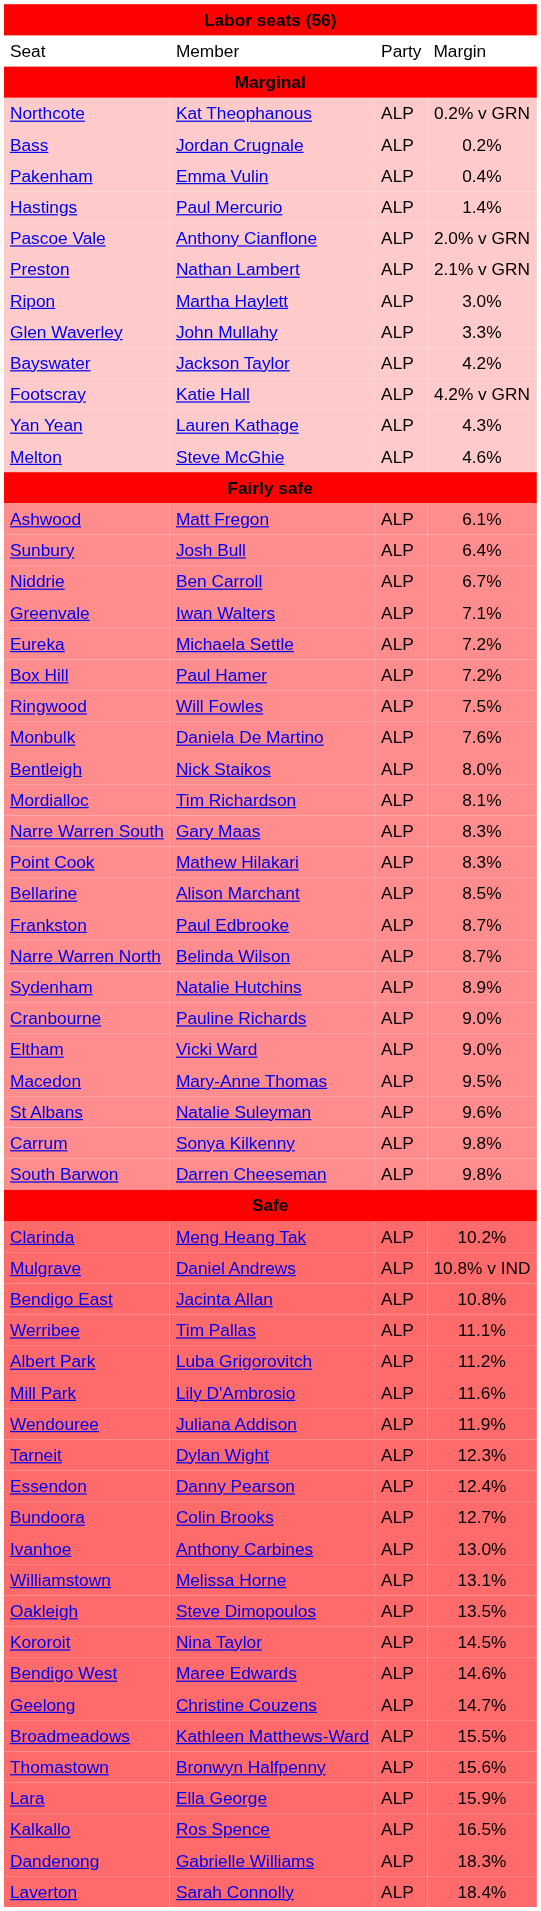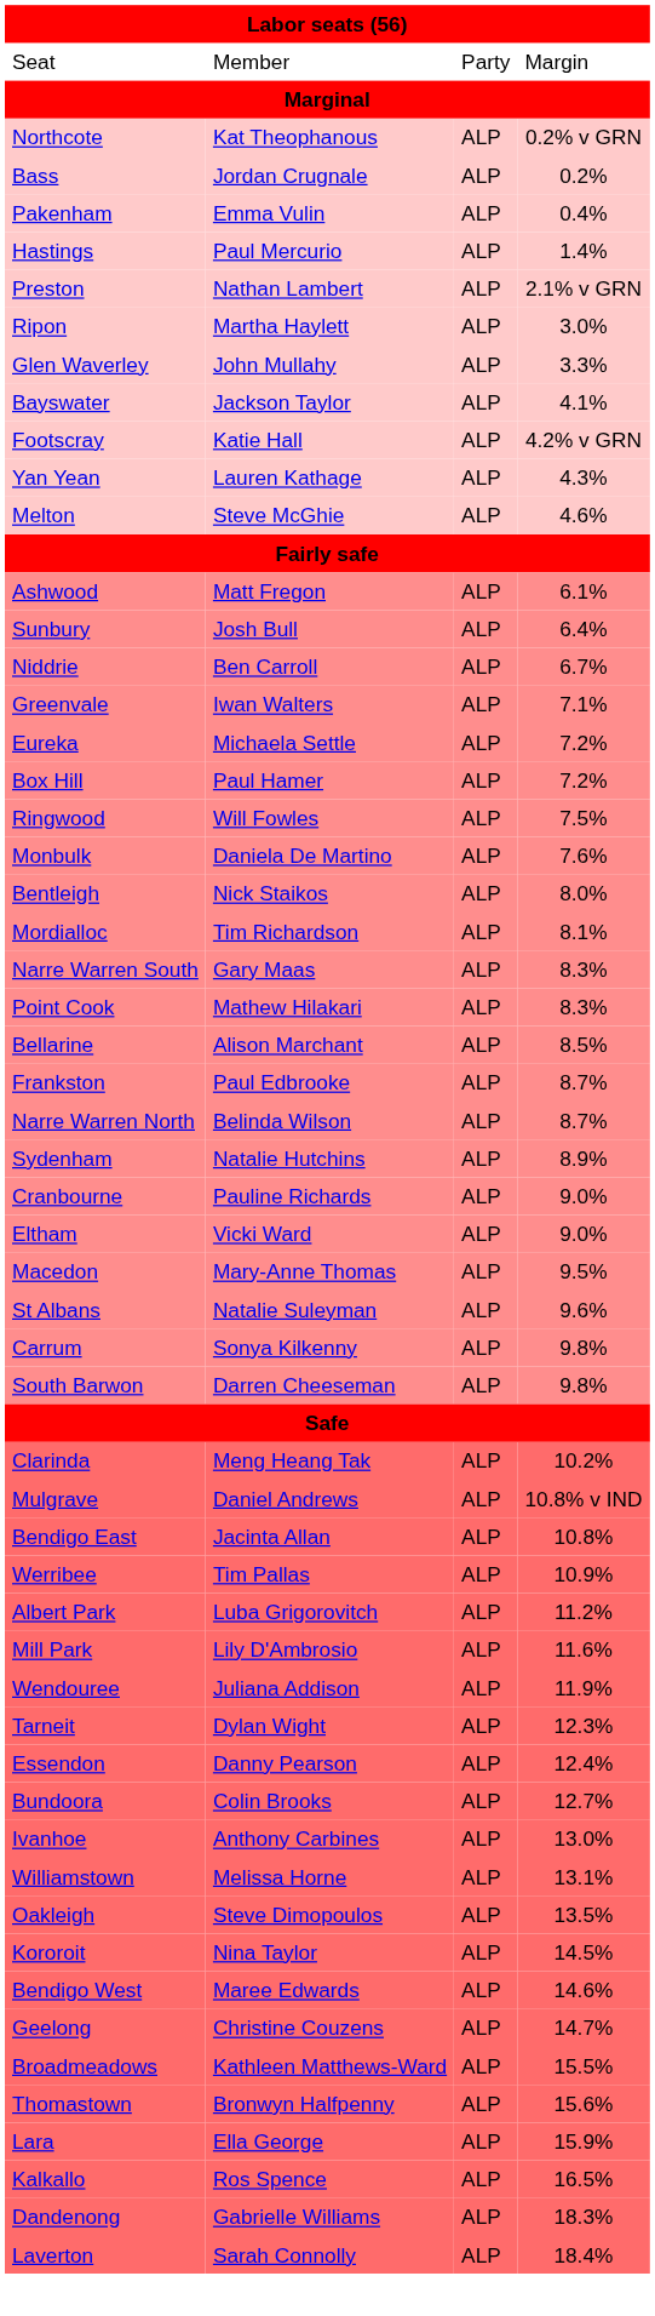- row: Pascoe Vale | Anthony Cianflone | ALP | 2.0% v GRN
Bayswater | column 4: 4.2% -> 4.1%
Werribee | column 4: 11.1% -> 10.9%
